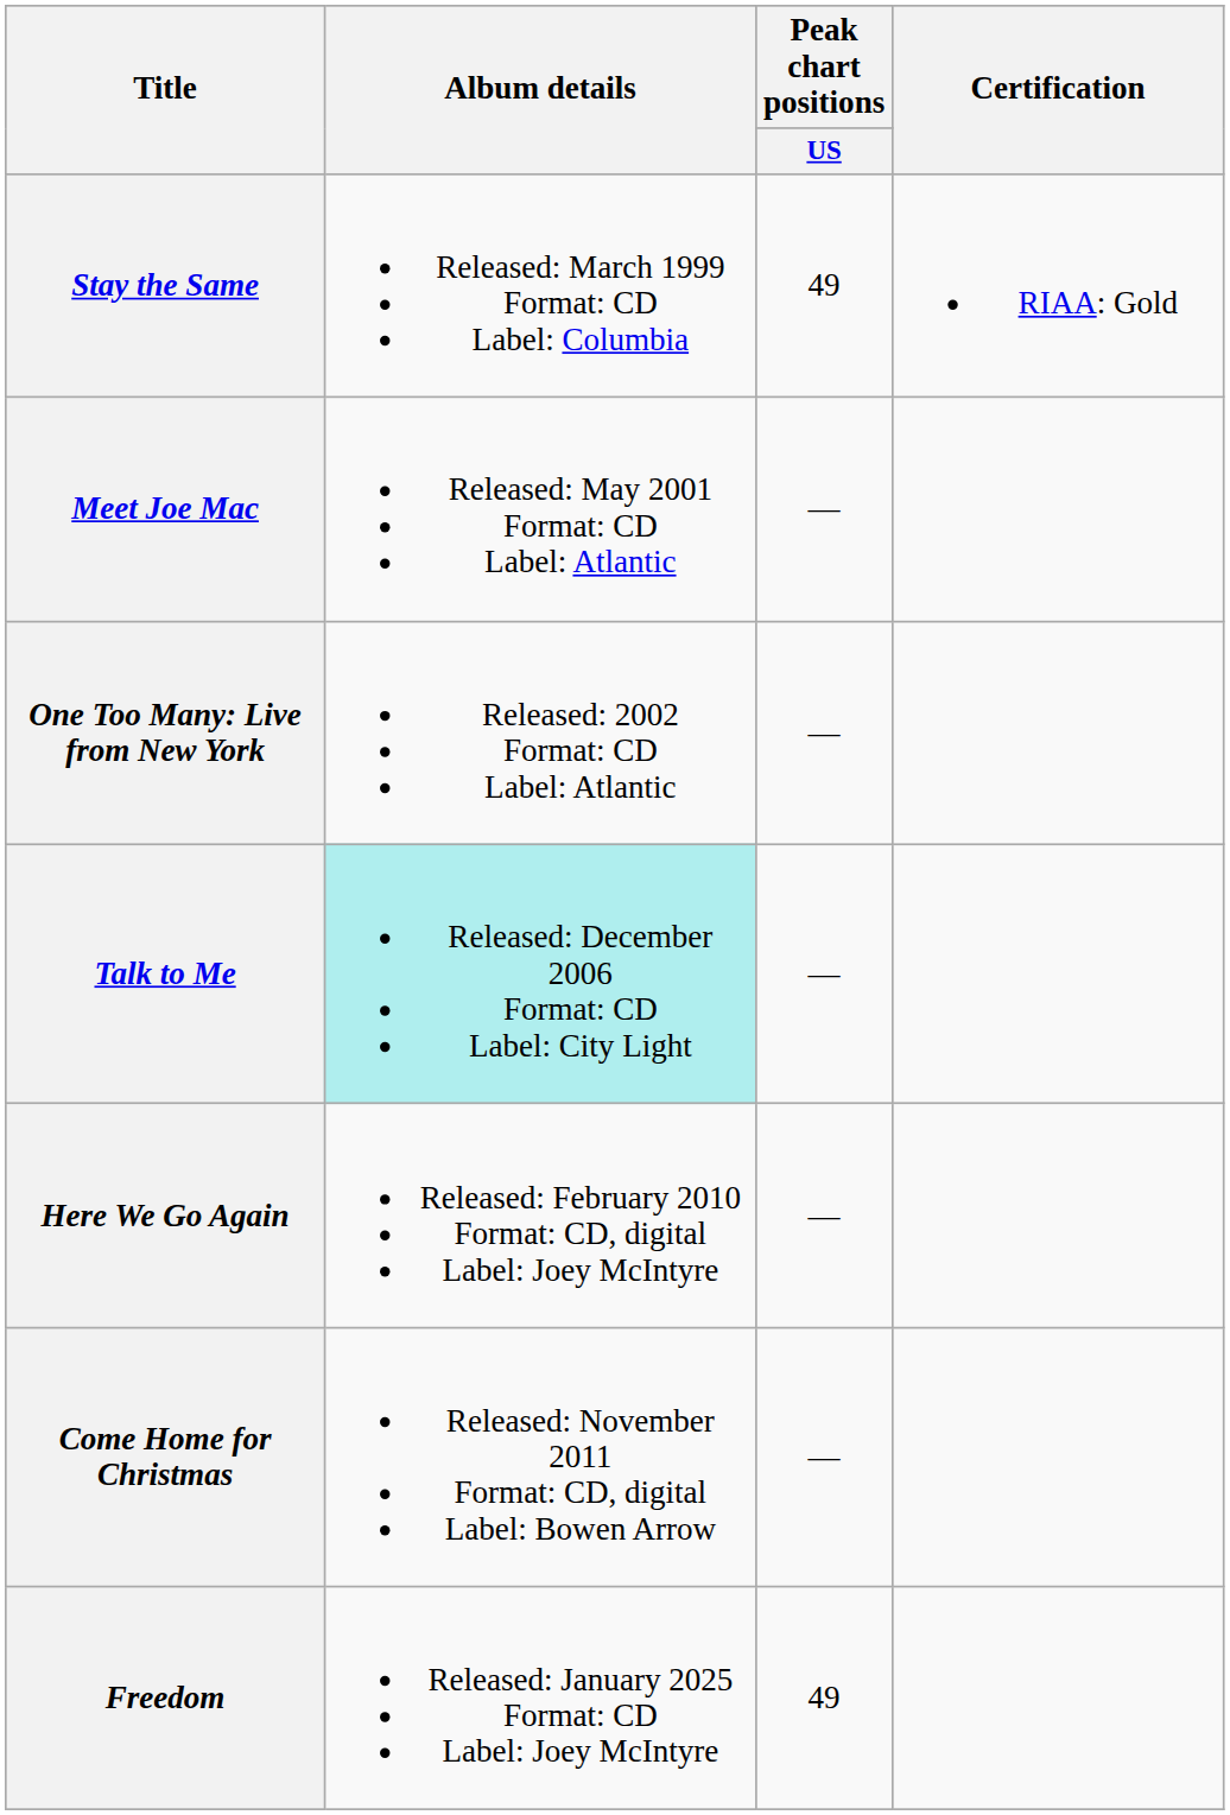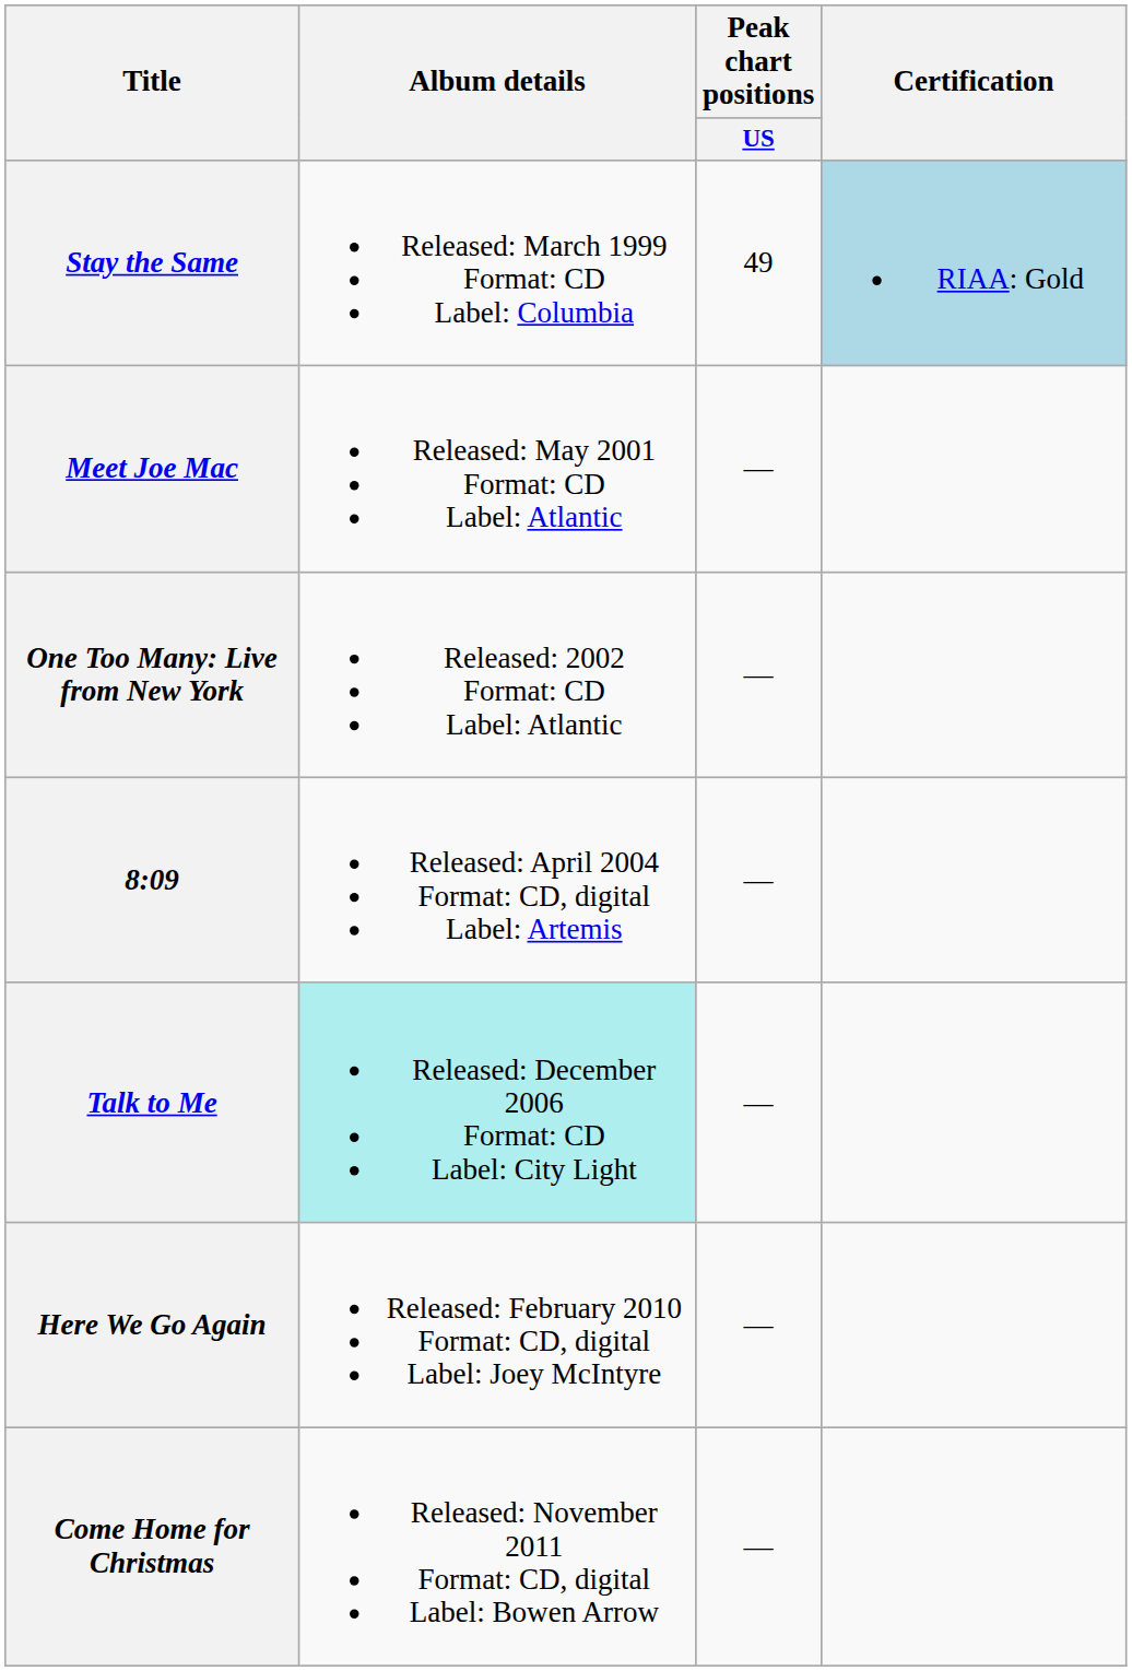Stay the Same | Certification: no background -> lightblue background
+ row: 8:09 | Released: April 2004 Format: CD, digital Label: Artemis | —
- row: Freedom | Released: January 2025 Format: CD Label: Joey McIntyre | 49
